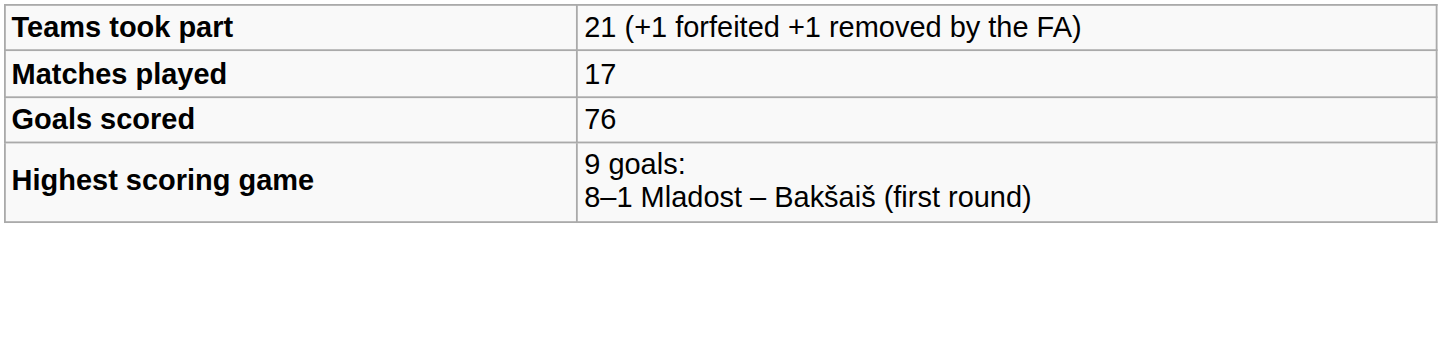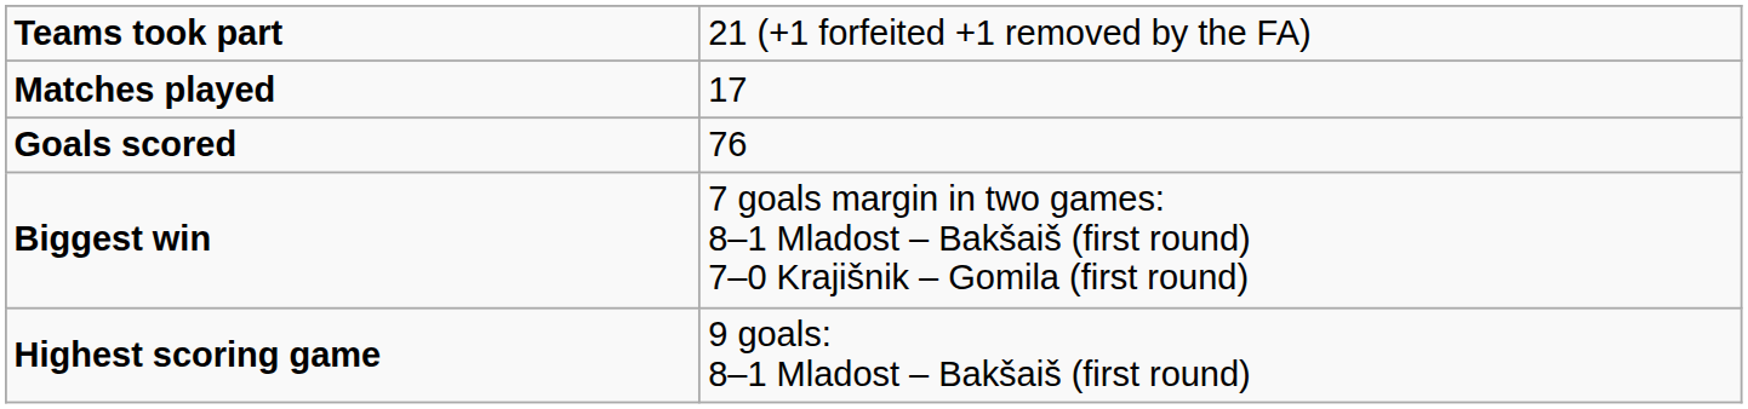+ row: Biggest win | 7 goals margin in two games: 8–1 Mladost – Bakšaiš (first round) 7–0 Krajišnik – Gomila (first round)
